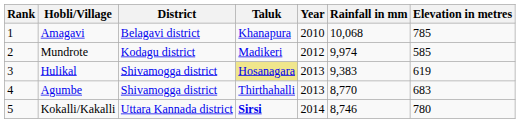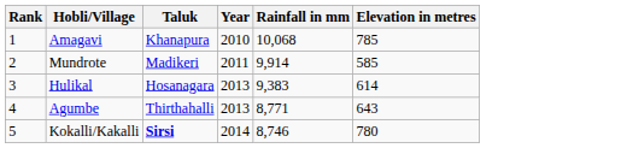- column: District | Belagavi district | Kodagu district | Shivamogga district | Shivamogga district | Uttara Kannada district
Mundrote | Year: 2012 -> 2011
Mundrote | Rainfall in mm: 9,974 -> 9,914
Hulikal | Taluk: khaki background -> no background
Hulikal | Elevation in metres: 619 -> 614
Agumbe | Rainfall in mm: 8,770 -> 8,771
Agumbe | Elevation in metres: 683 -> 643
